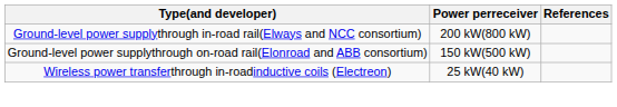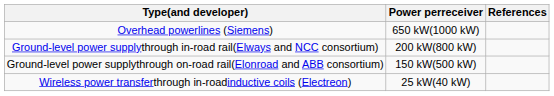+ row: Overhead powerlines (Siemens) | 650 kW(1000 kW)
